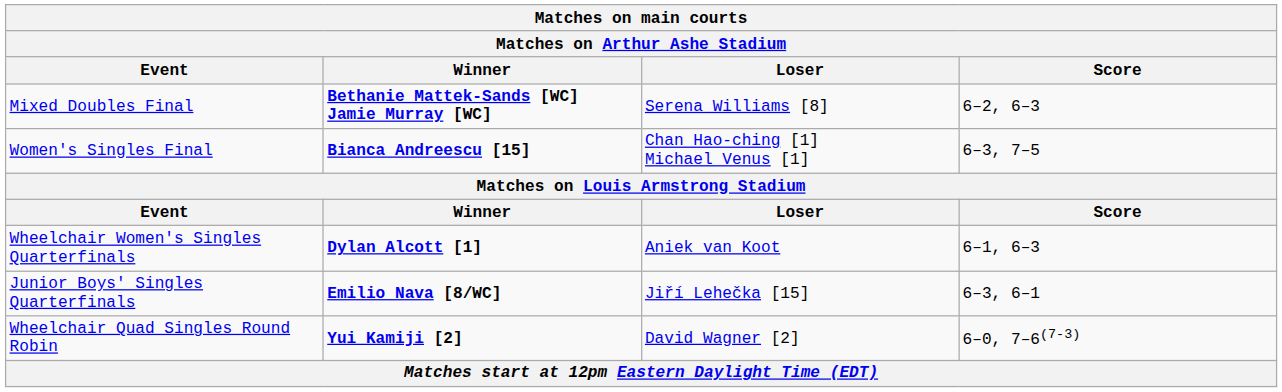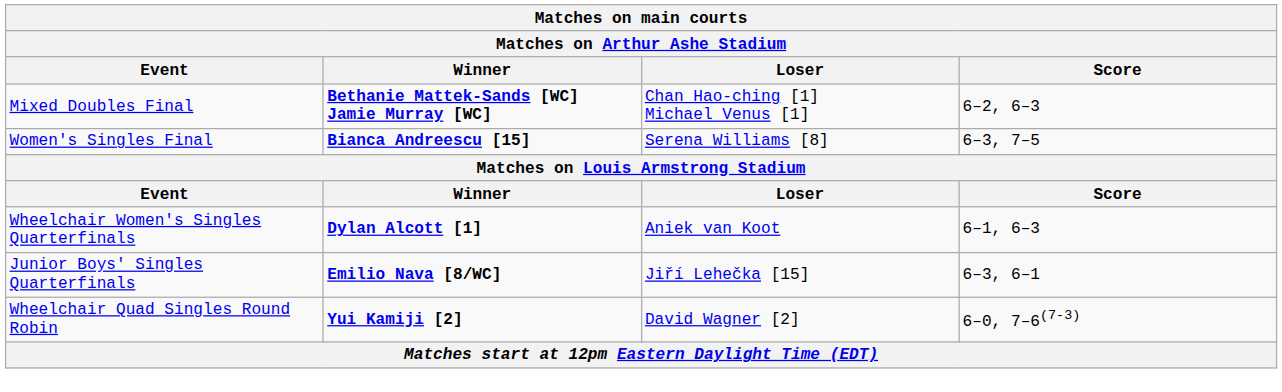Mixed Doubles Final | Loser: Serena Williams [8] -> Chan Hao-ching [1] Michael Venus [1]
Women's Singles Final | Loser: Chan Hao-ching [1] Michael Venus [1] -> Serena Williams [8]
